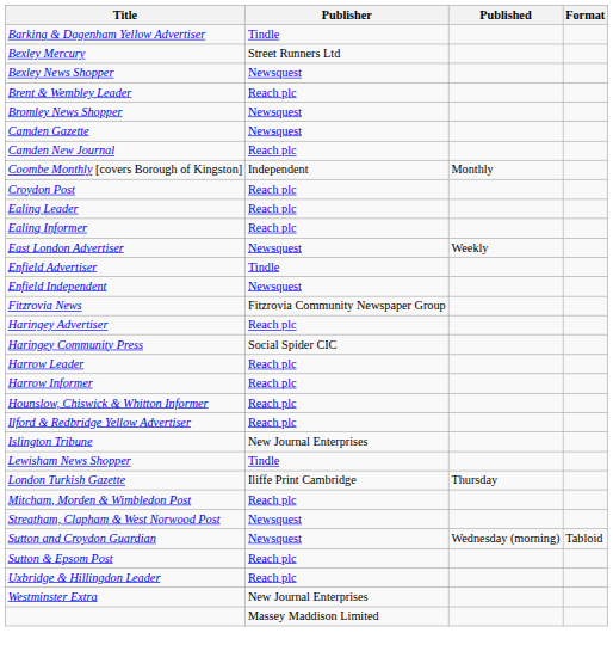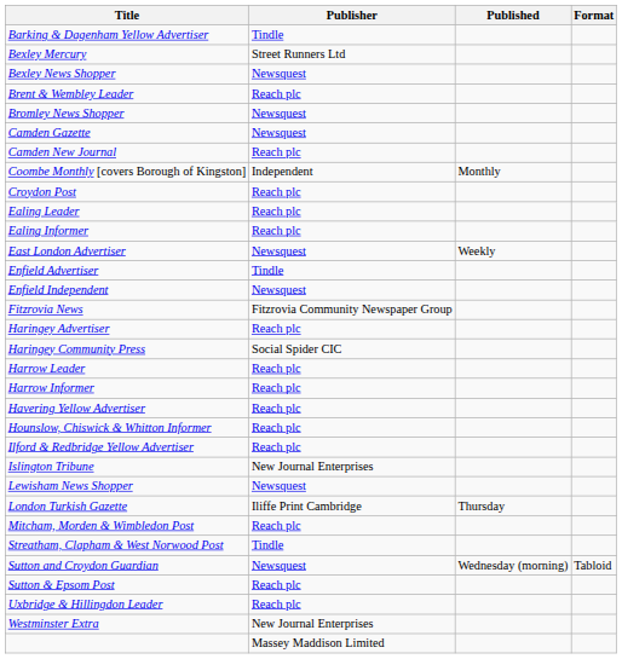+ row: Havering Yellow Advertiser | Reach plc
Lewisham News Shopper | Publisher: Tindle -> Newsquest
Streatham, Clapham & West Norwood Post | Publisher: Newsquest -> Tindle
